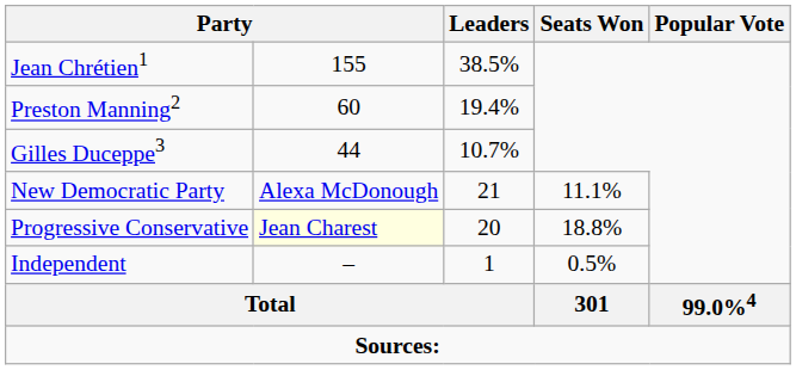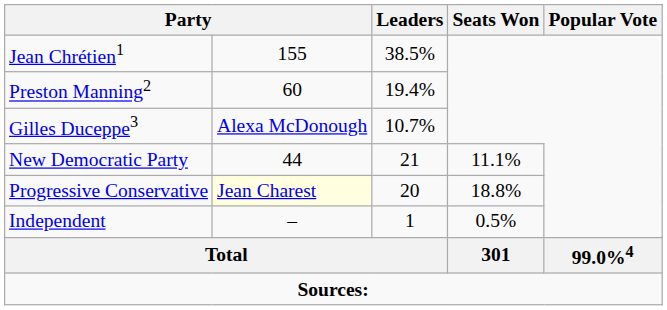Gilles Duceppe3 | column 2: 44 -> Alexa McDonough
New Democratic Party | column 2: Alexa McDonough -> 44
